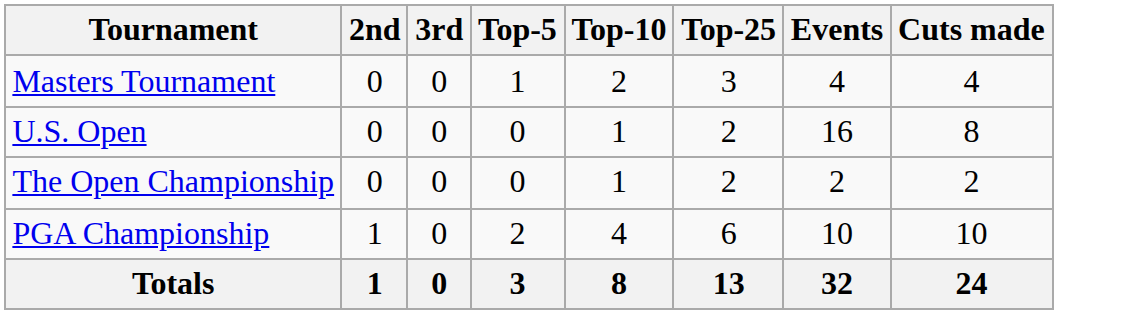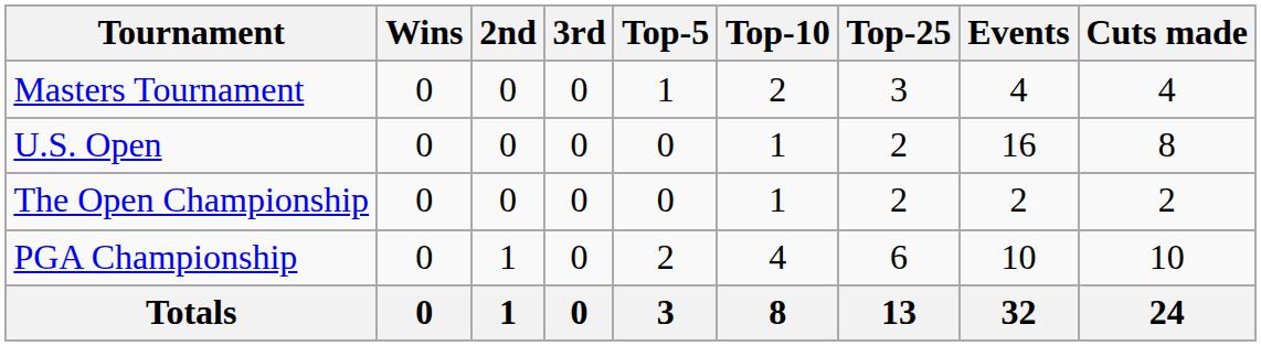+ column: Wins | 0 | 0 | 0 | 0 | 0
